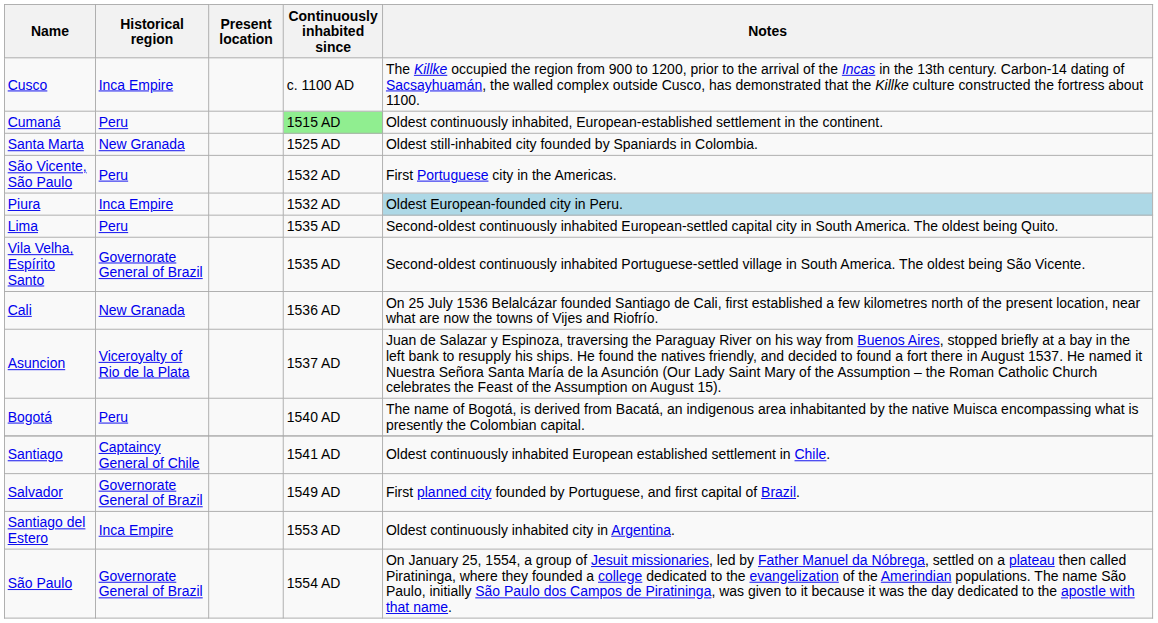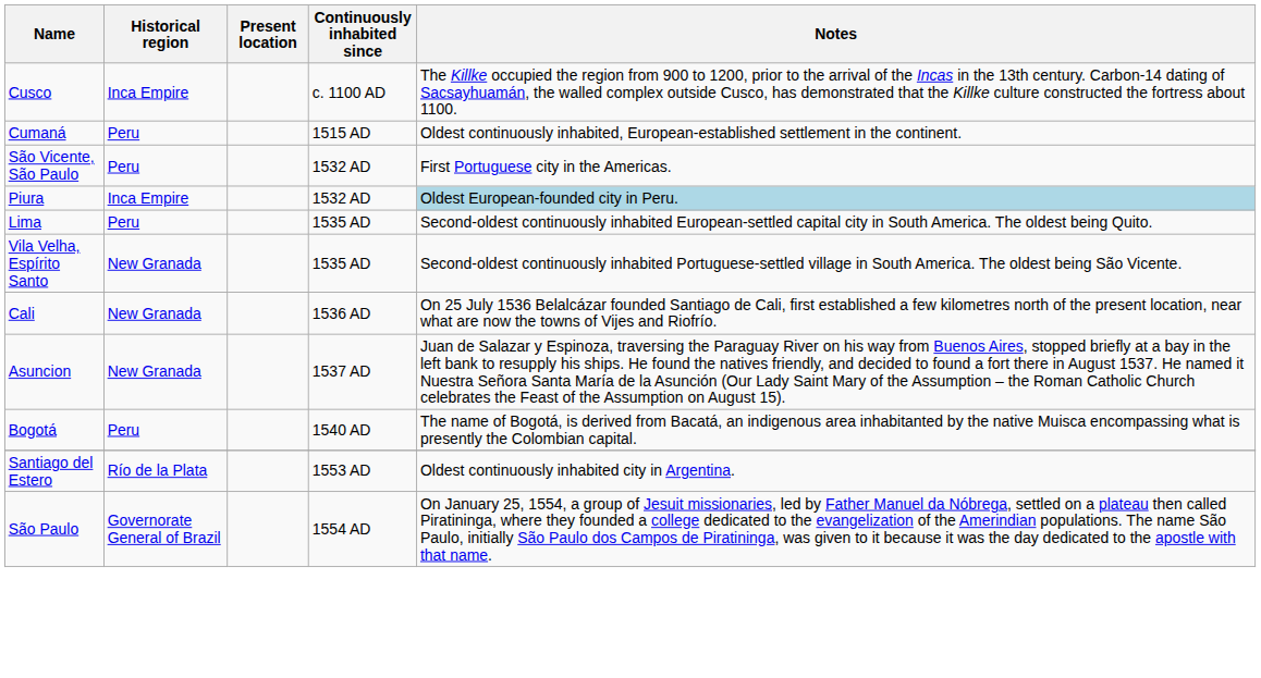Cumaná | Continuously inhabited since: lightgreen background -> no background
- row: Santa Marta | New Granada | 1525 AD | Oldest still-inhabited city founded by Spaniards in Colombia.
Vila Velha, Espírito Santo | Historical region: Governorate General of Brazil -> New Granada
Asuncion | Historical region: Viceroyalty of Rio de la Plata -> New Granada
- row: Santiago | Captaincy General of Chile | 1541 AD | Oldest continuously inhabited European established settlement in Chile.
- row: Salvador | Governorate General of Brazil | 1549 AD | First planned city founded by Portuguese, and first capital of Brazil.
Santiago del Estero | Historical region: Inca Empire -> Río de la Plata
